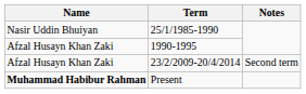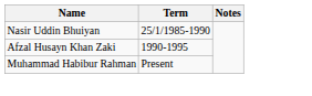- row: Afzal Husayn Khan Zaki | 23/2/2009-20/4/2014 | Second term
Present | Name: bold -> normal
